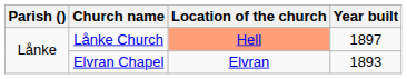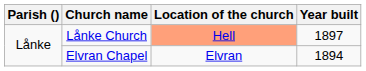Elvran Chapel | Year built: 1893 -> 1894
